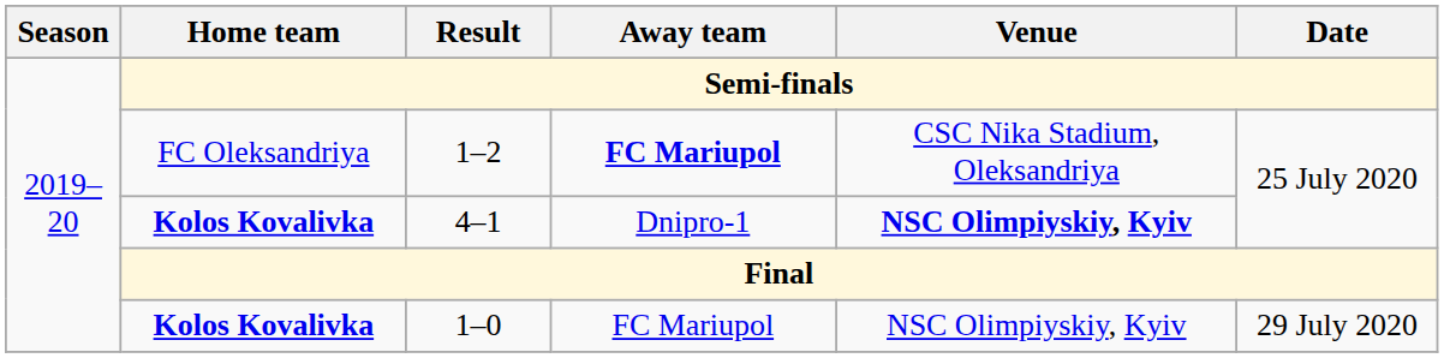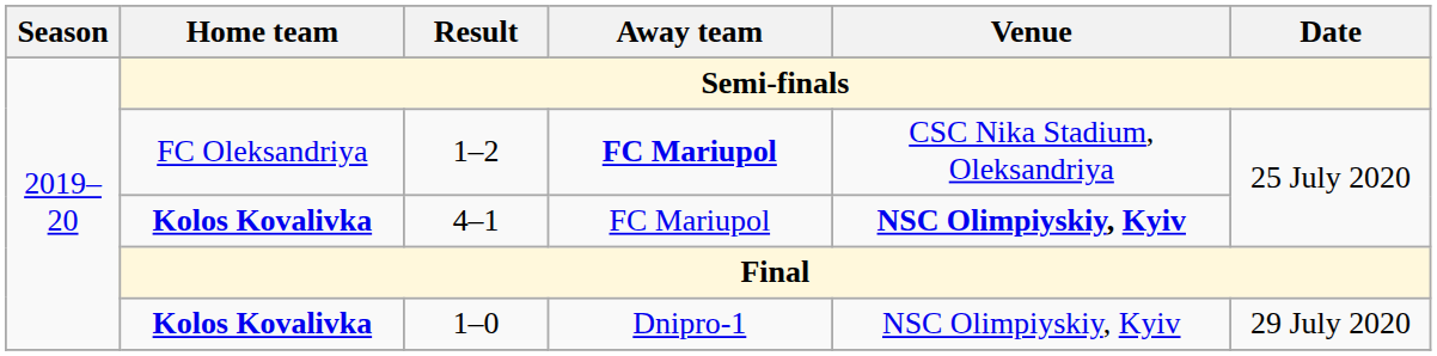4–1 | Away team: Dnipro-1 -> FC Mariupol
1–0 | Away team: FC Mariupol -> Dnipro-1
